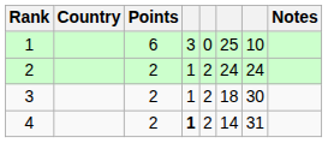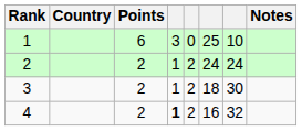4 | column 6: 14 -> 16
4 | column 7: 31 -> 32
